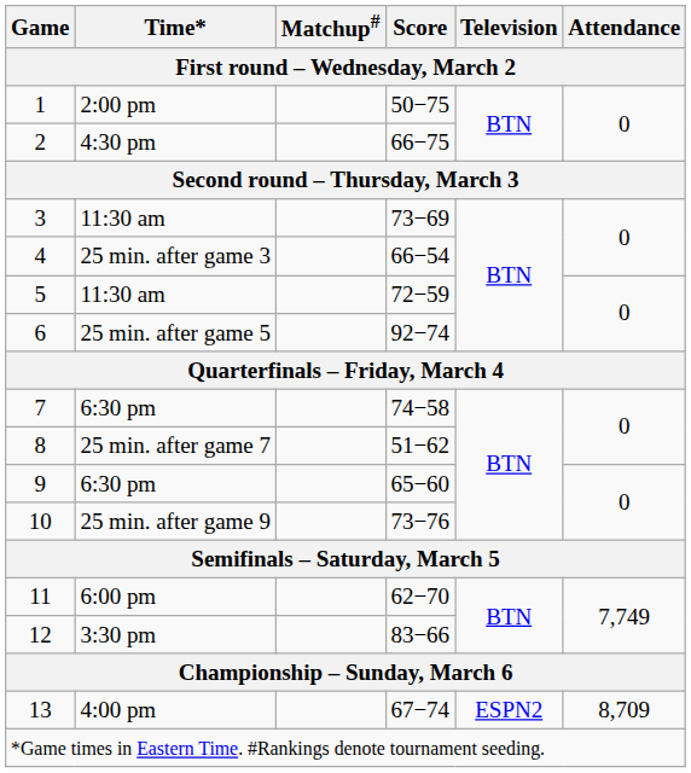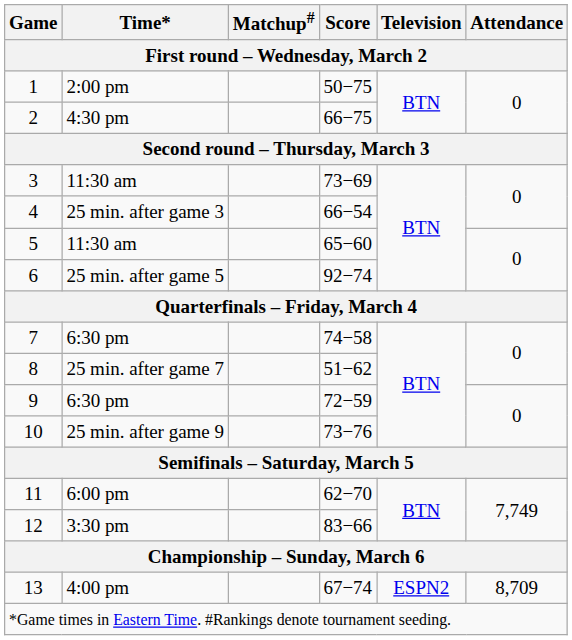5 | Score: 72−59 -> 65−60
9 | Score: 65−60 -> 72−59
